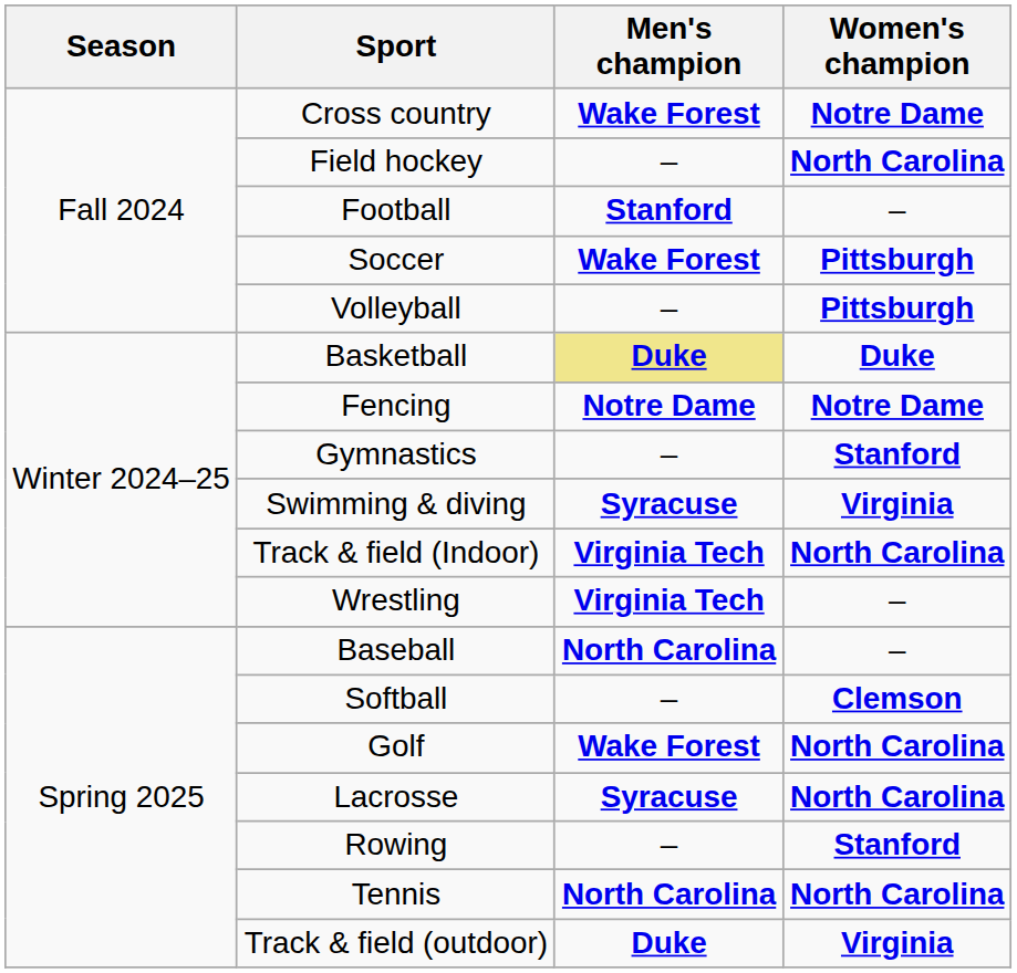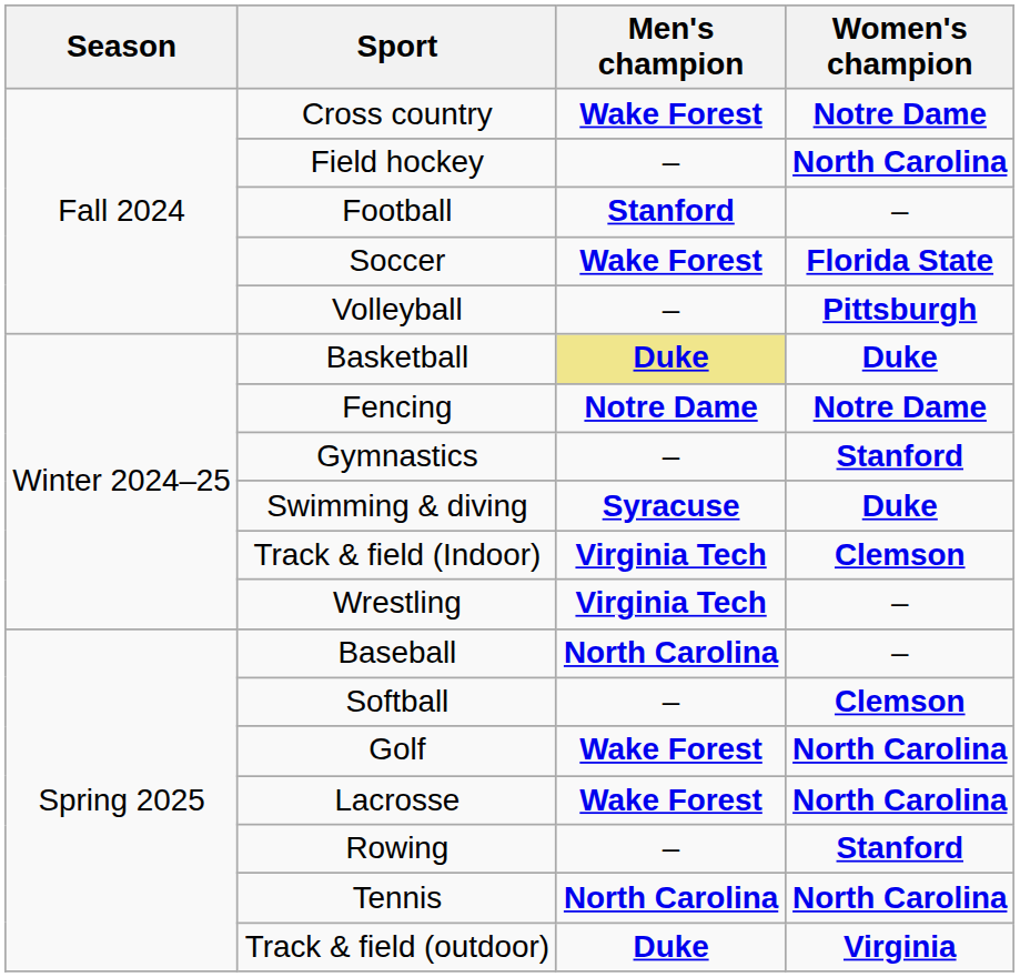Soccer | Women's champion: Pittsburgh -> Florida State
Swimming & diving | Women's champion: Virginia -> Duke
Track & field (Indoor) | Women's champion: North Carolina -> Clemson
Lacrosse | Men's champion: Syracuse -> Wake Forest
